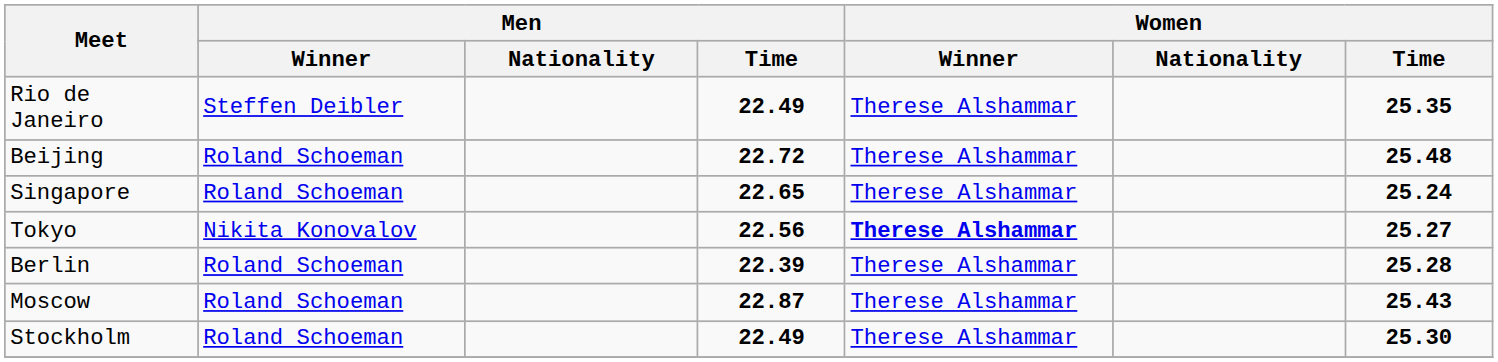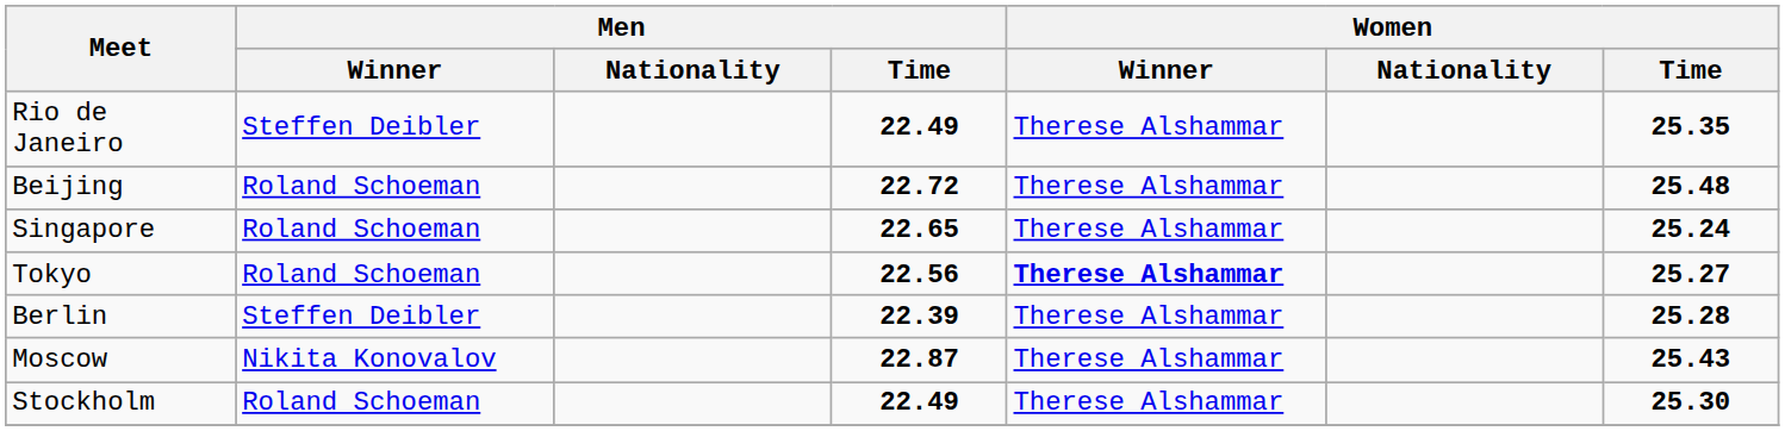Tokyo | Men / Winner: Nikita Konovalov -> Roland Schoeman
Berlin | Men / Winner: Roland Schoeman -> Steffen Deibler
Moscow | Men / Winner: Roland Schoeman -> Nikita Konovalov
